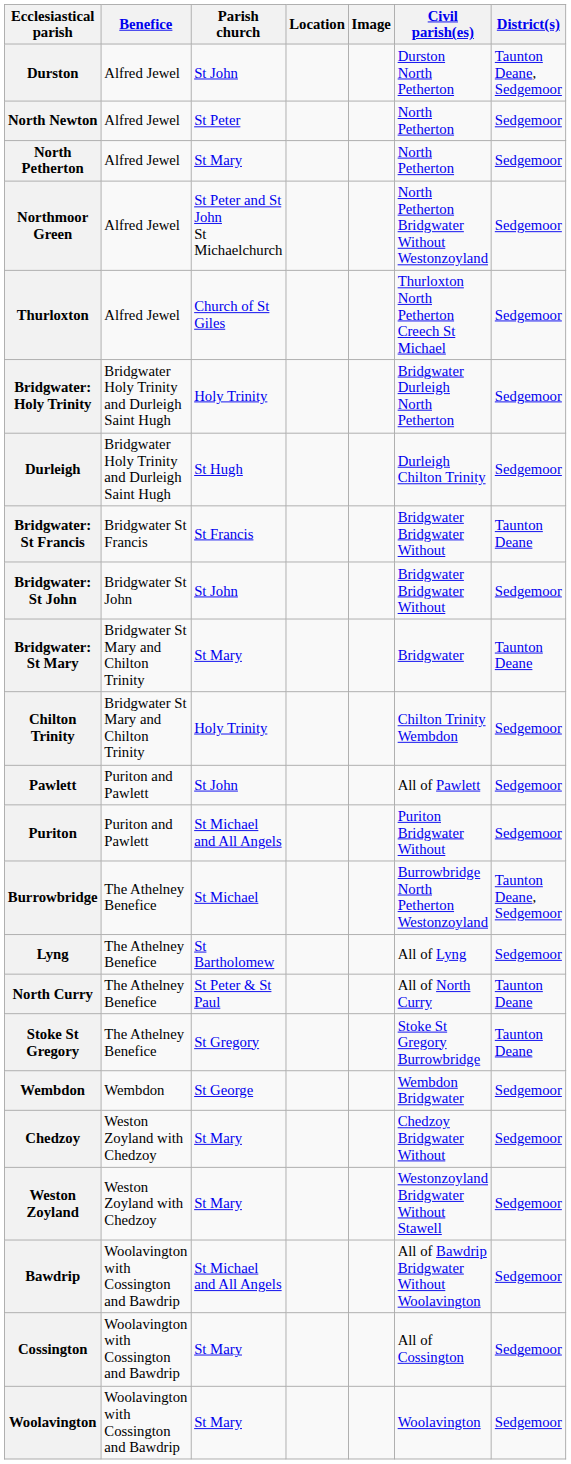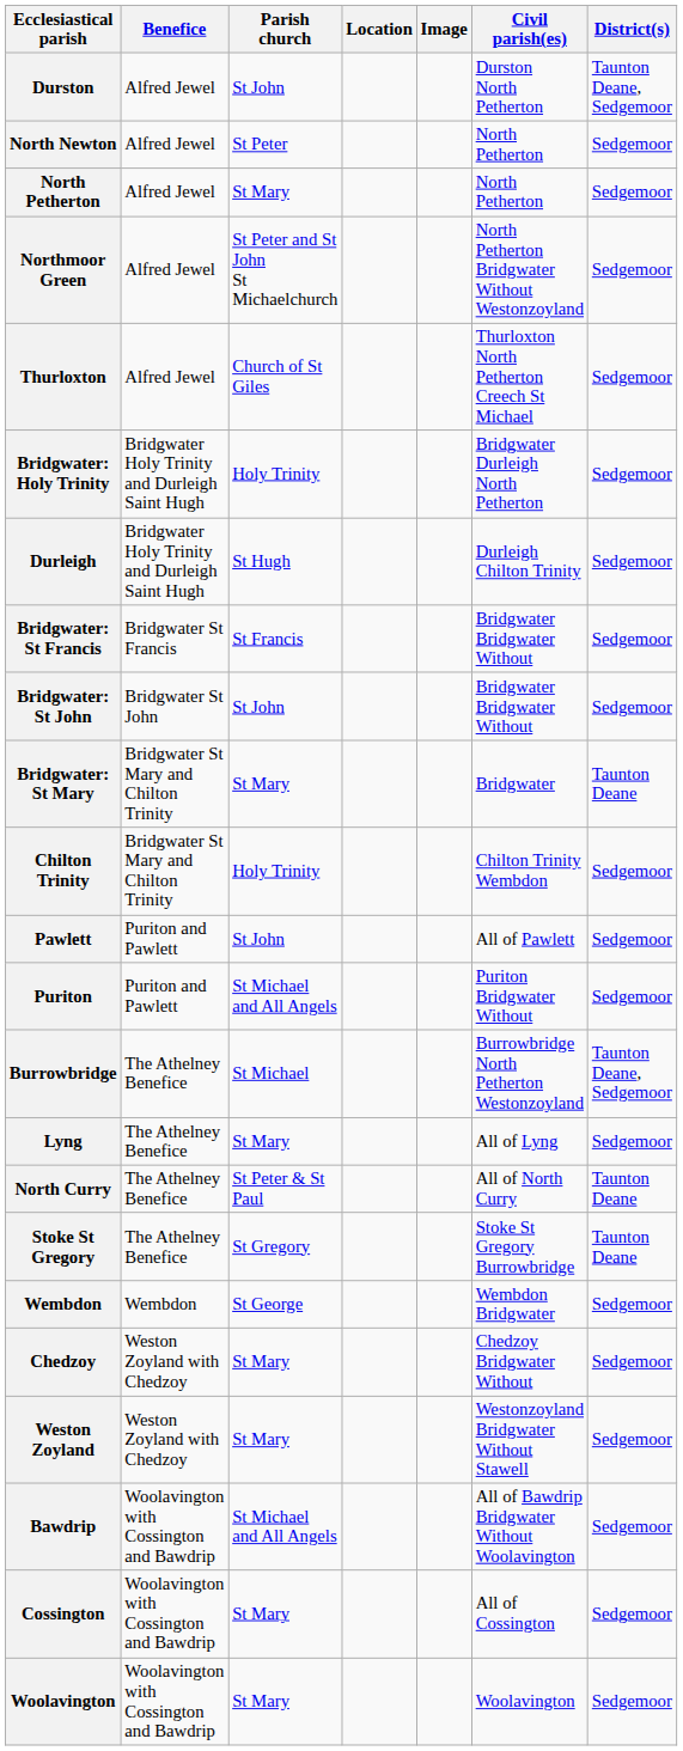Bridgwater: St Francis | District(s): Taunton Deane -> Sedgemoor
Lyng | Parish church: St Bartholomew -> St Mary
